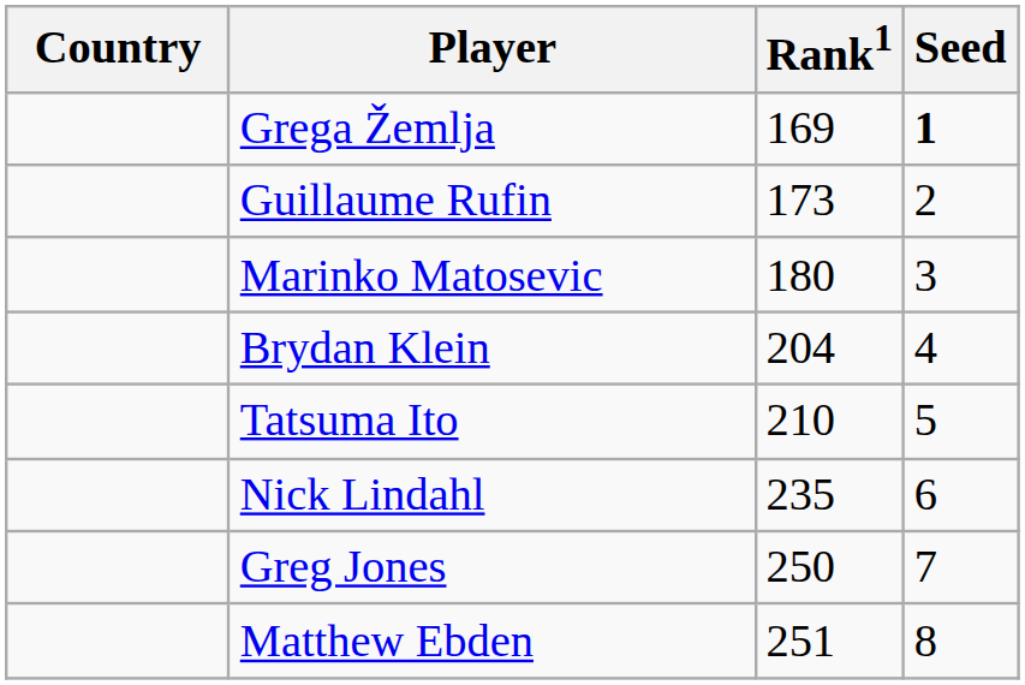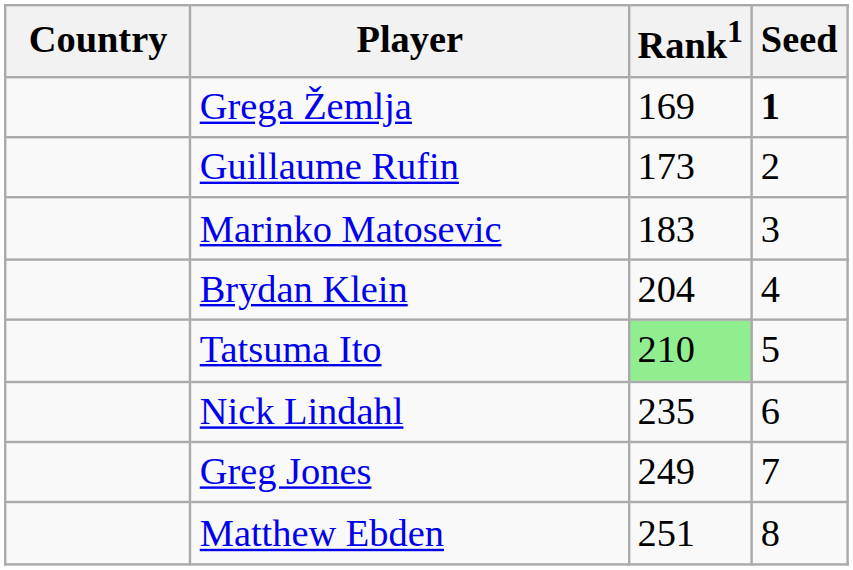Marinko Matosevic | Rank1: 180 -> 183
Tatsuma Ito | Rank1: no background -> lightgreen background
Greg Jones | Rank1: 250 -> 249
